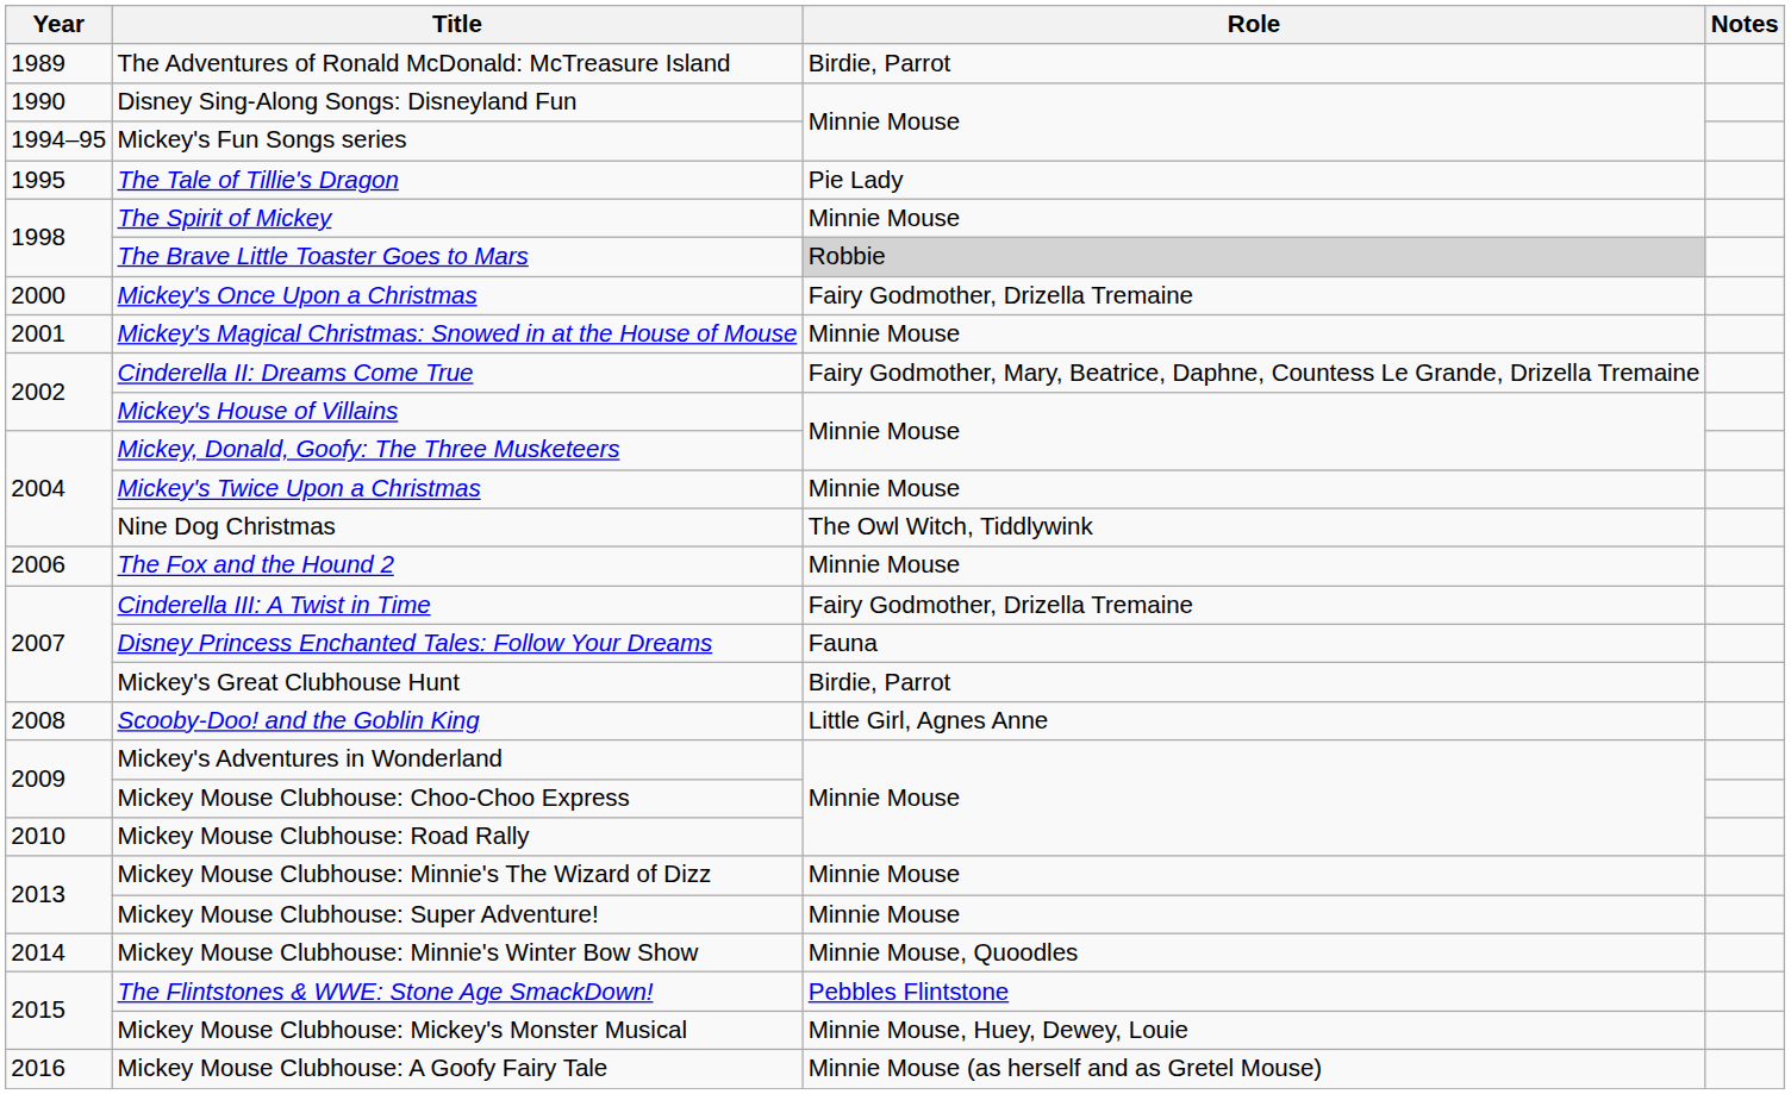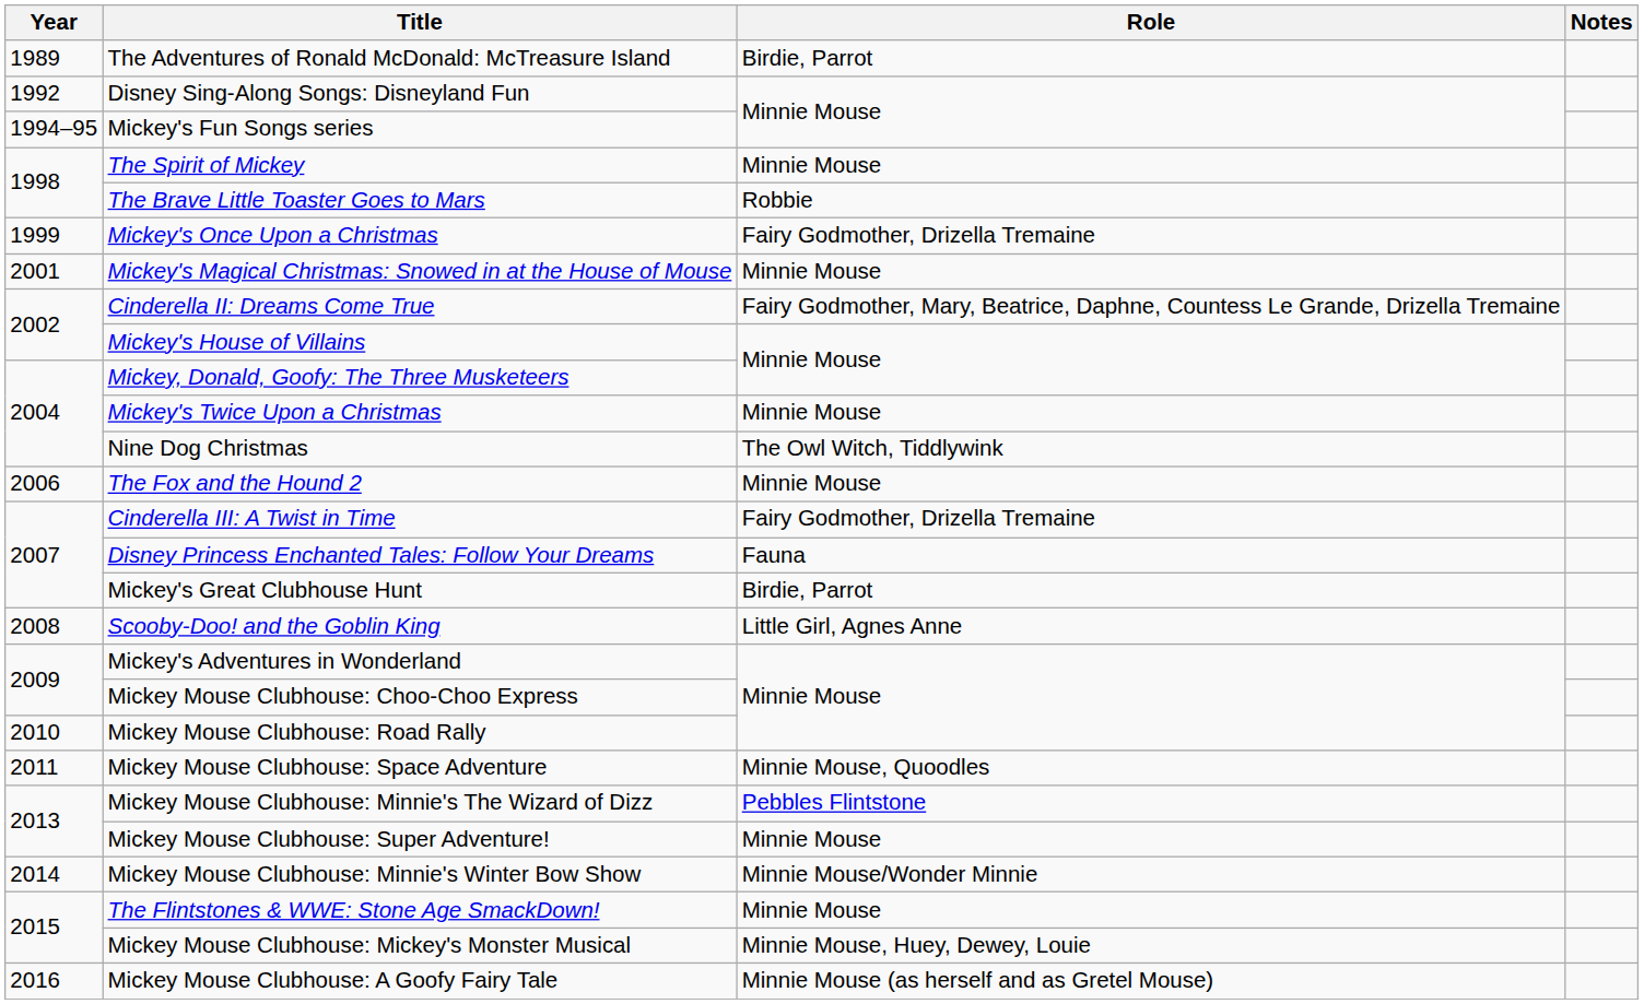Disney Sing-Along Songs: Disneyland Fun | Year: 1990 -> 1992
- row: 1995 | The Tale of Tillie's Dragon | Pie Lady
The Brave Little Toaster Goes to Mars | Role: lightgrey background -> no background
Mickey's Once Upon a Christmas | Year: 2000 -> 1999
+ row: 2011 | Mickey Mouse Clubhouse: Space Adventure | Minnie Mouse, Quoodles
Mickey Mouse Clubhouse: Minnie's The Wizard of Dizz | Role: Minnie Mouse -> Pebbles Flintstone
Mickey Mouse Clubhouse: Minnie's Winter Bow Show | Role: Minnie Mouse, Quoodles -> Minnie Mouse/Wonder Minnie
The Flintstones & WWE: Stone Age SmackDown! | Role: Pebbles Flintstone -> Minnie Mouse
